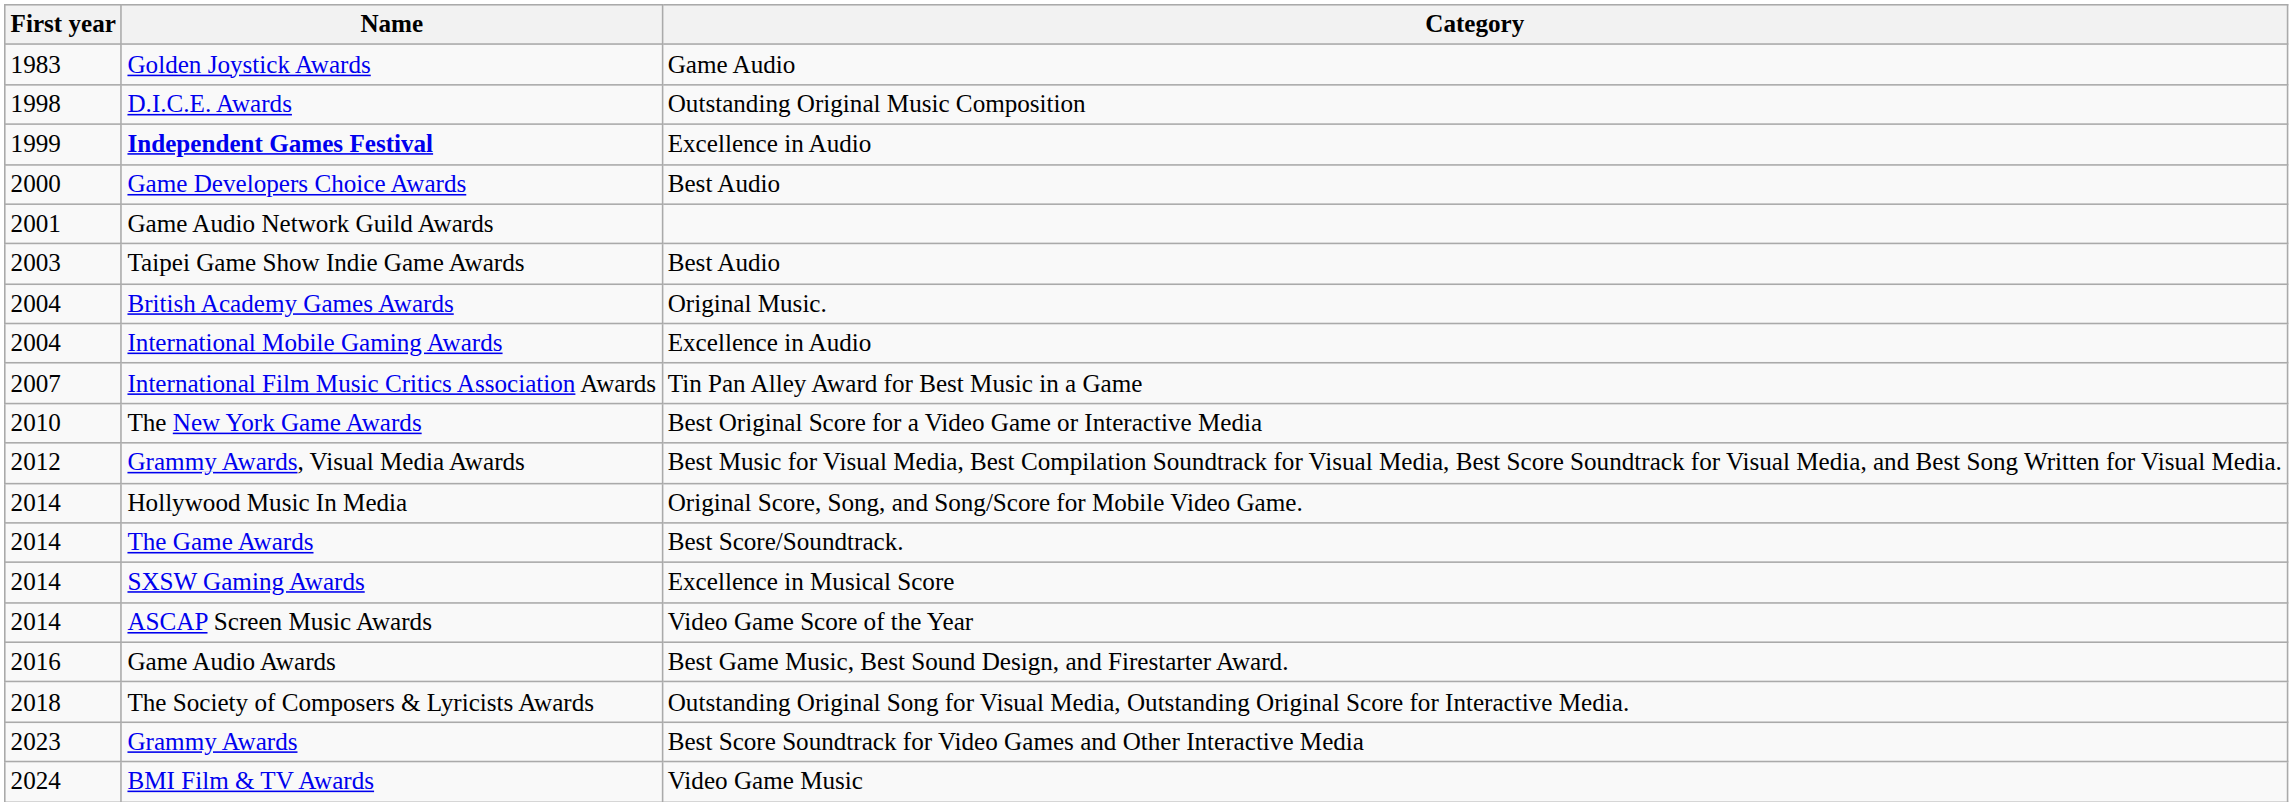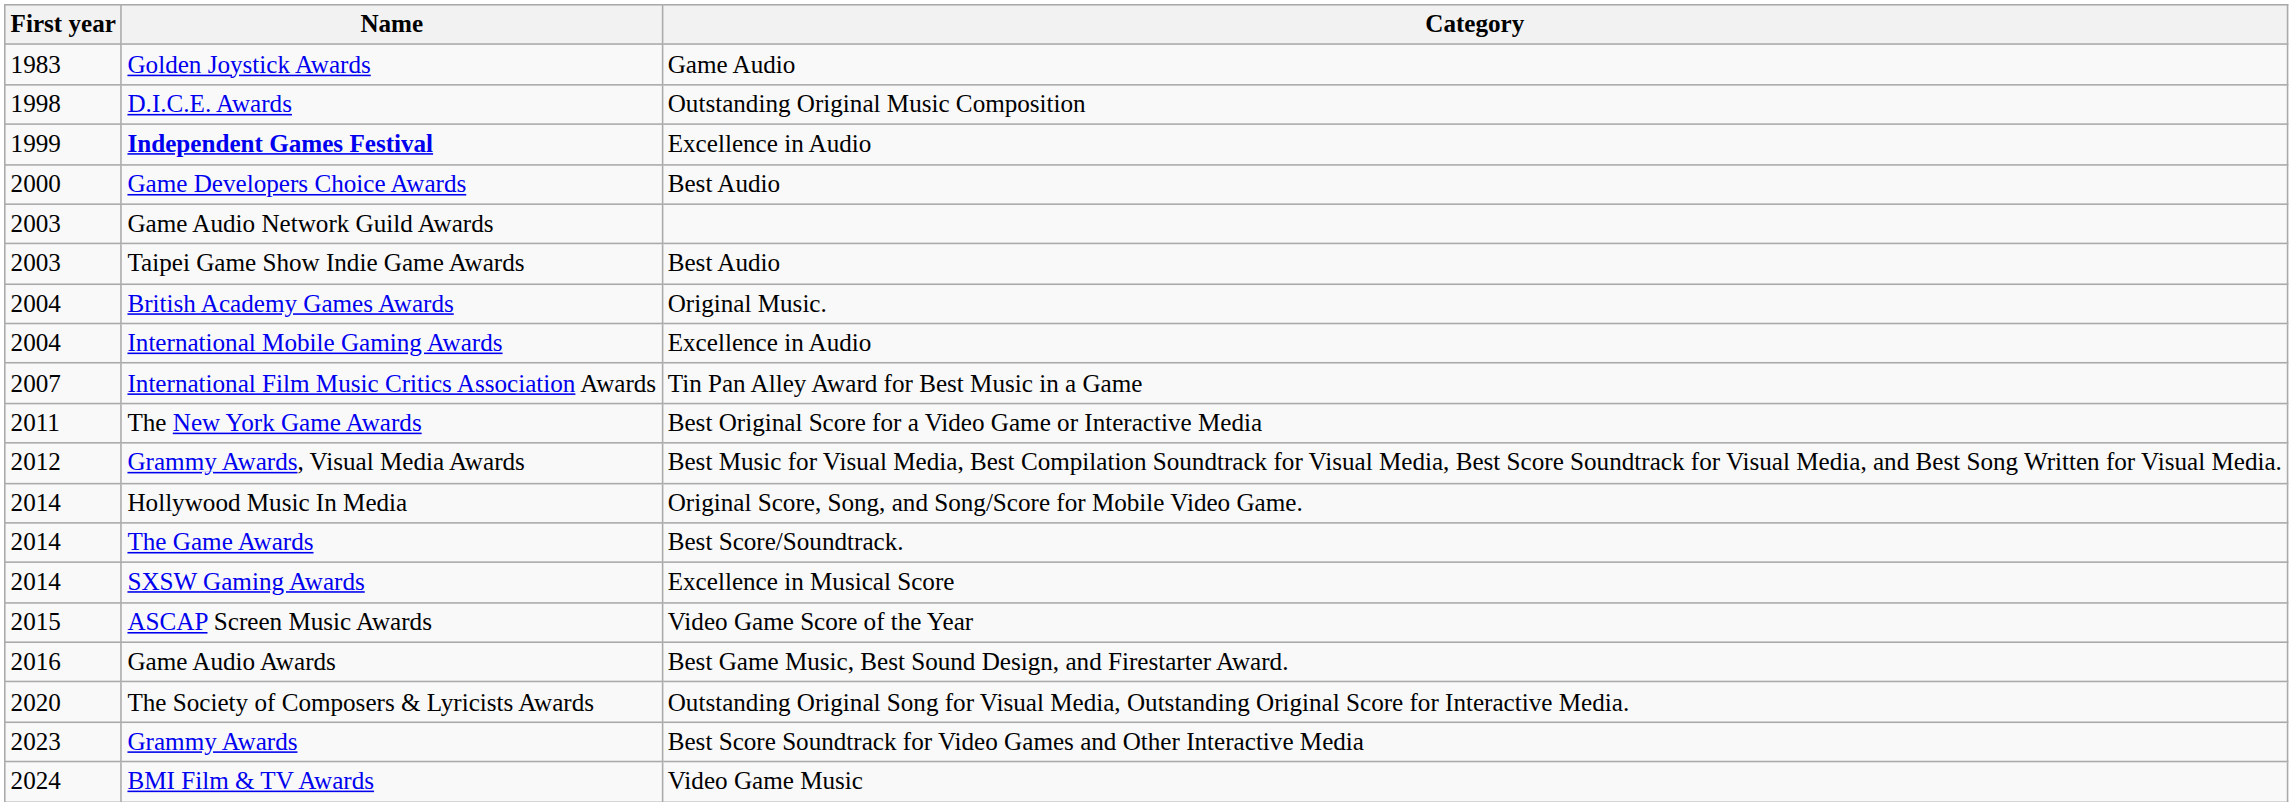Game Audio Network Guild Awards | First year: 2001 -> 2003
The New York Game Awards | First year: 2010 -> 2011
ASCAP Screen Music Awards | First year: 2014 -> 2015
The Society of Composers & Lyricists Awards | First year: 2018 -> 2020
